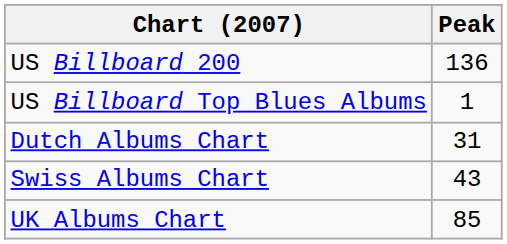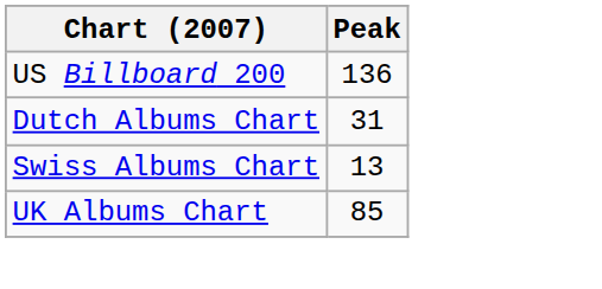- row: US Billboard Top Blues Albums | 1
Swiss Albums Chart | Peak: 43 -> 13
